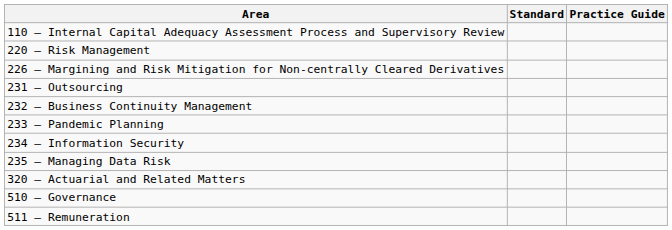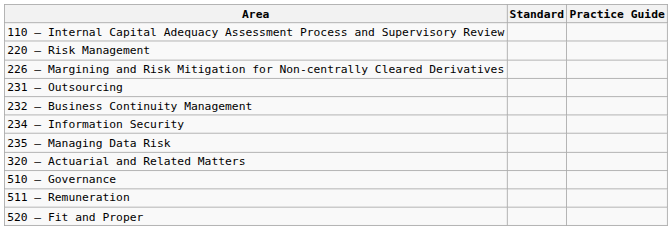- row: 233 – Pandemic Planning
+ row: 520 – Fit and Proper
